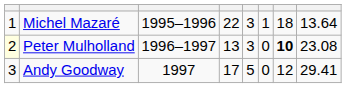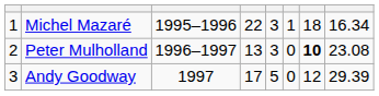Michel Mazaré | column 8: 13.64 -> 16.34
Peter Mulholland | column 1: lightyellow background -> no background
Andy Goodway | column 8: 29.41 -> 29.39
